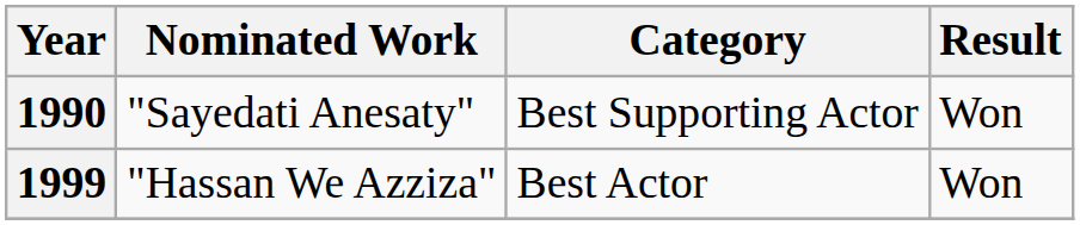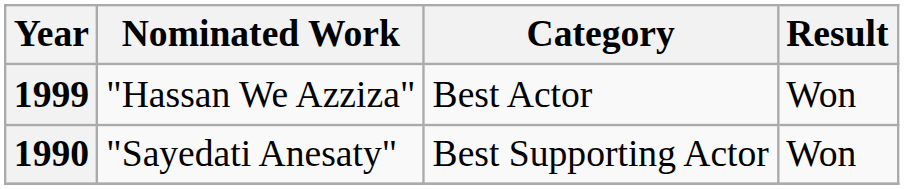rows swapped: 1990 <-> 1999
